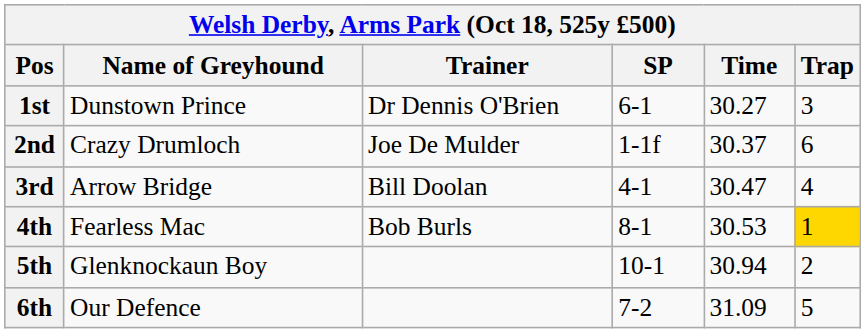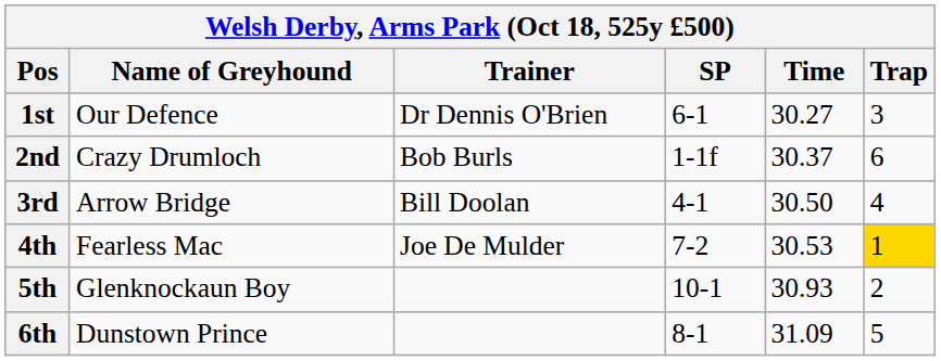1st | Name of Greyhound: Dunstown Prince -> Our Defence
2nd | Trainer: Joe De Mulder -> Bob Burls
3rd | Time: 30.47 -> 30.50
4th | Trainer: Bob Burls -> Joe De Mulder
4th | SP: 8-1 -> 7-2
5th | Time: 30.94 -> 30.93
6th | Name of Greyhound: Our Defence -> Dunstown Prince
6th | SP: 7-2 -> 8-1
